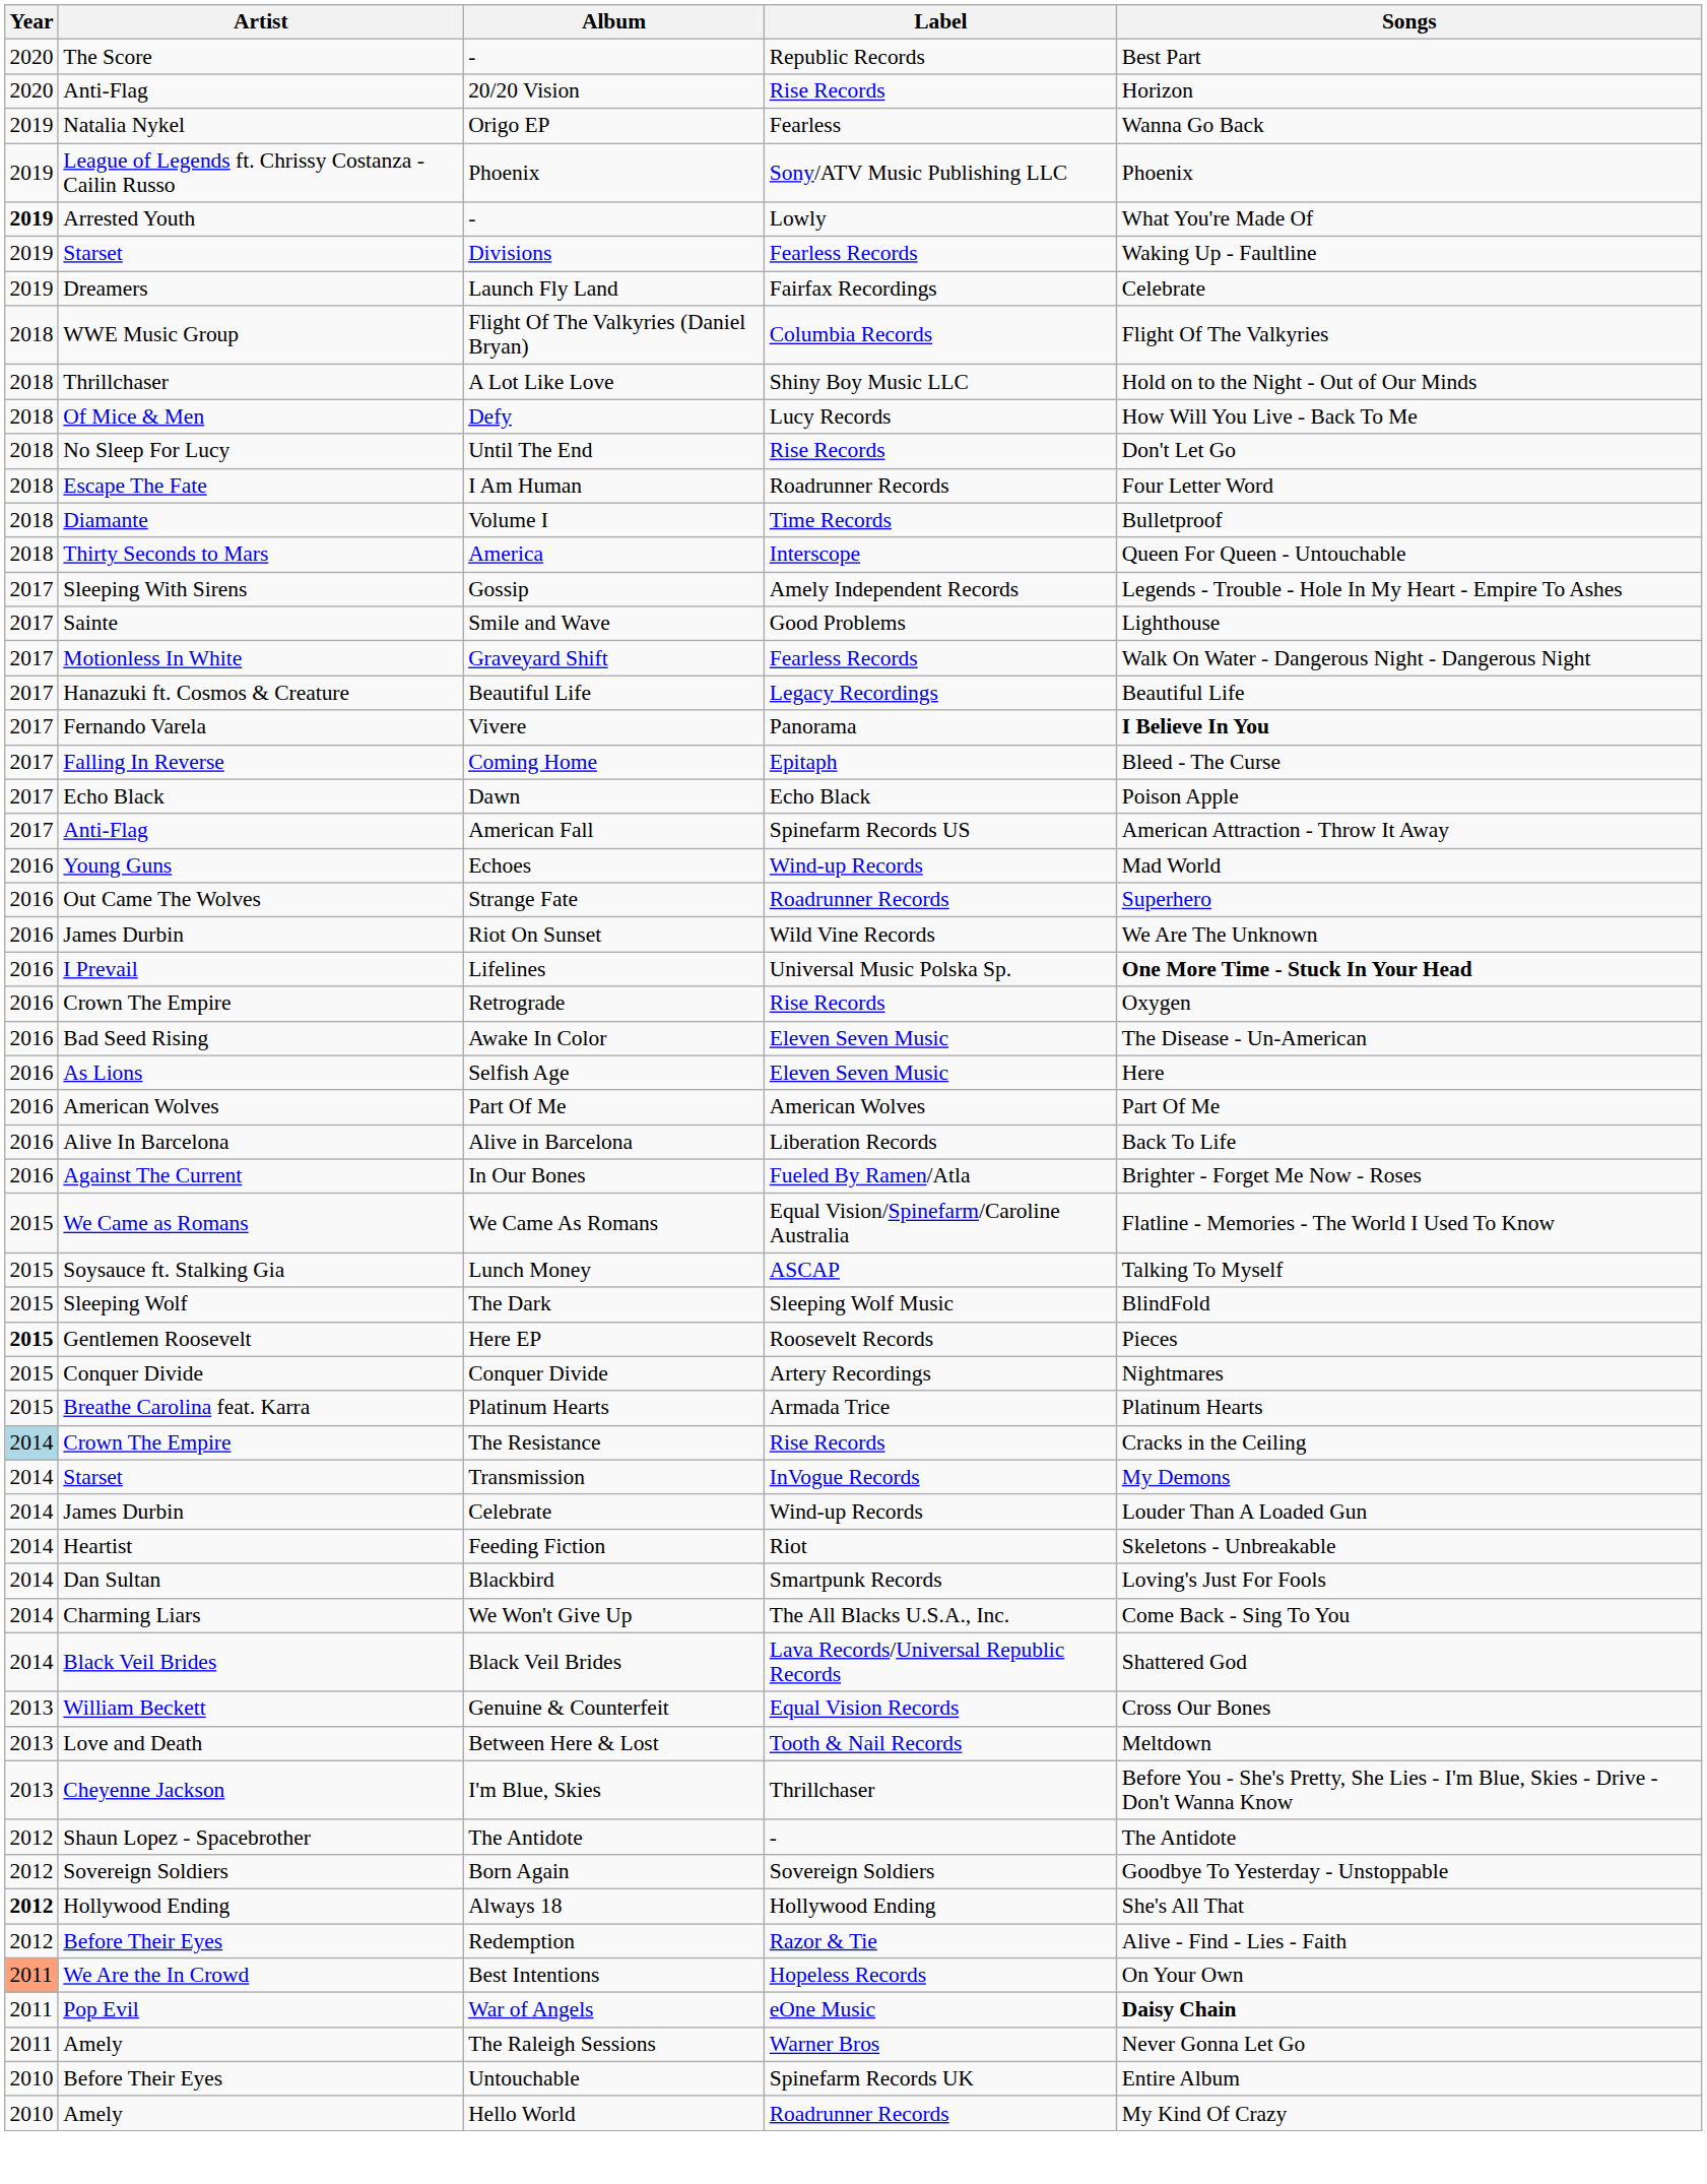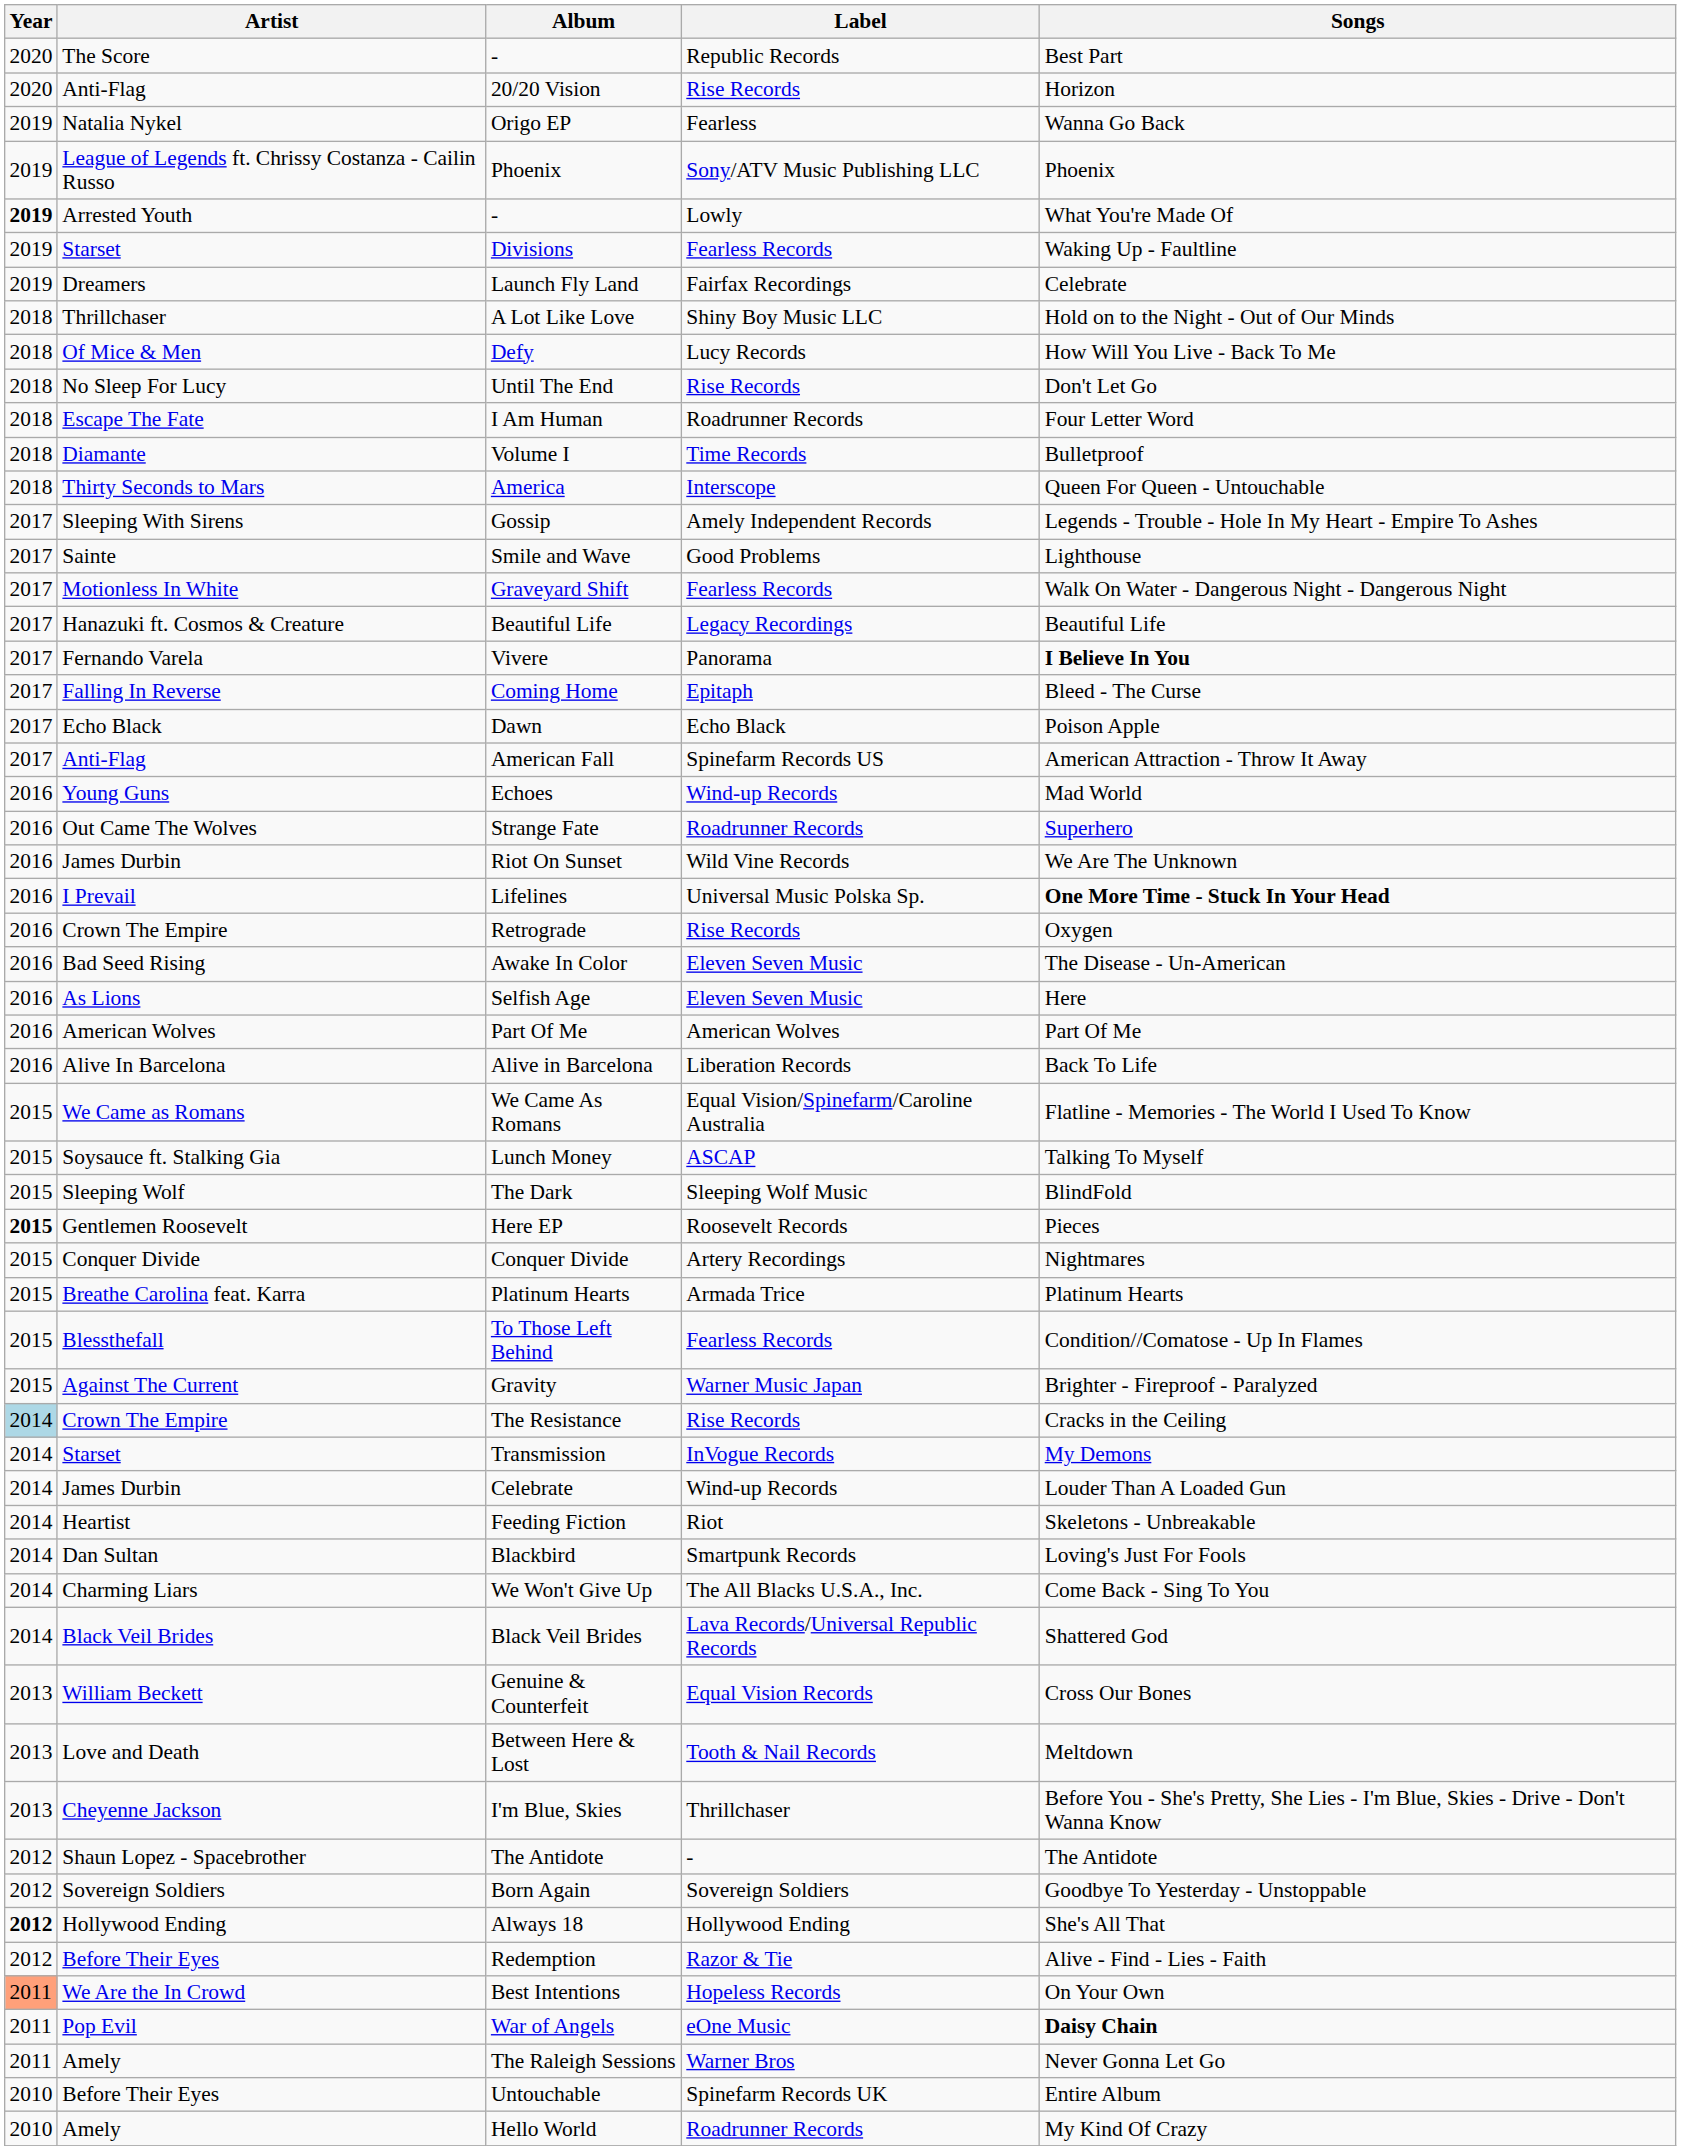- row: 2018 | WWE Music Group | Flight Of The Valkyries (Daniel Bryan) | Columbia Records | Flight Of The Valkyries
- row: 2016 | Against The Current | In Our Bones | Fueled By Ramen/Atla | Brighter - Forget Me Now - Roses
+ row: 2015 | Blessthefall | To Those Left Behind | Fearless Records | Condition//Comatose - Up In Flames
+ row: 2015 | Against The Current | Gravity | Warner Music Japan | Brighter - Fireproof - Paralyzed
